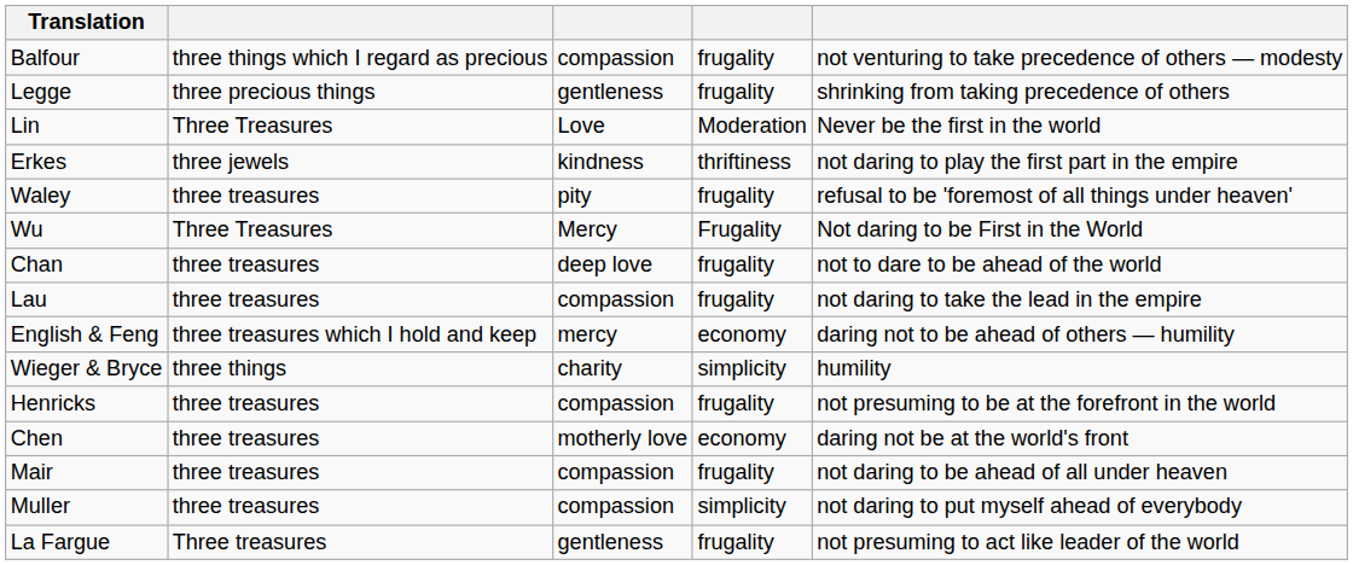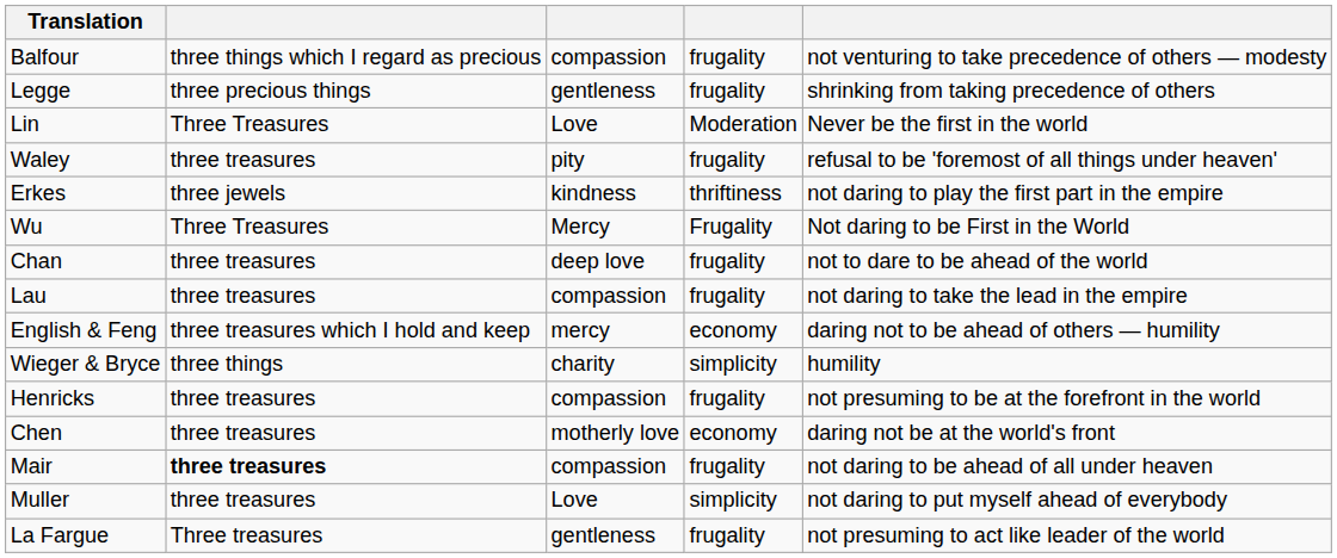rows swapped: Erkes <-> Waley
Mair | column 2: normal -> bold
Muller | column 3: compassion -> Love
